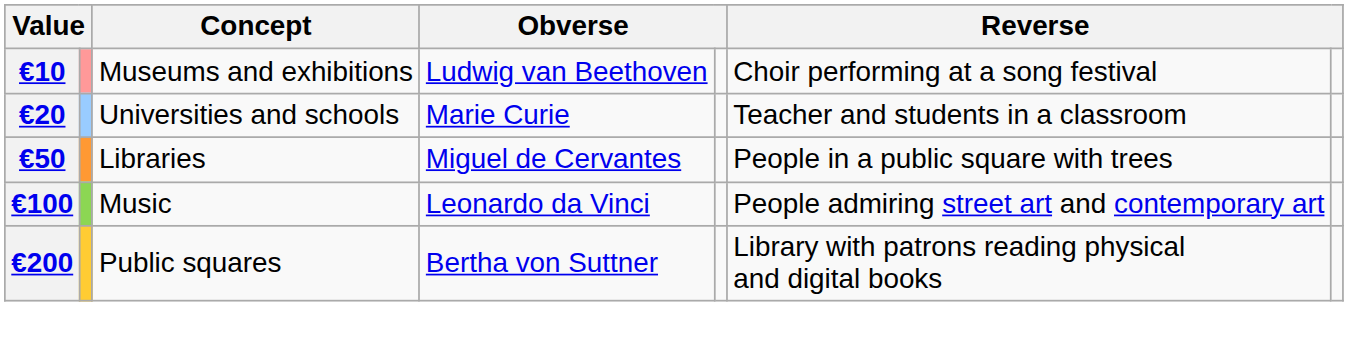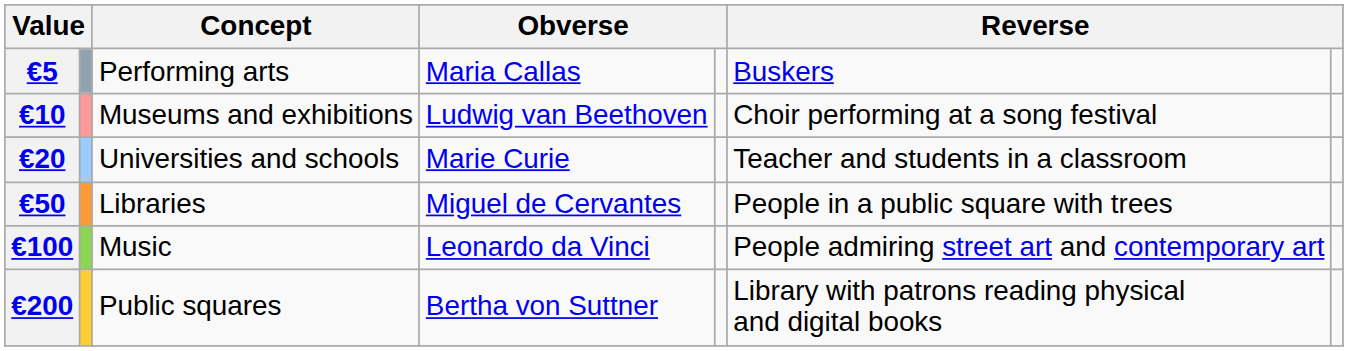+ row: €5 | Performing arts | Maria Callas | Buskers
